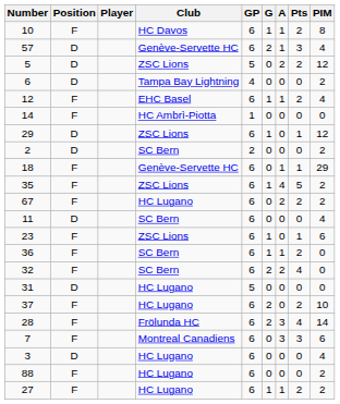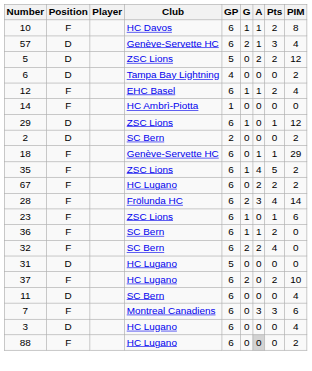rows swapped: 28 <-> 11
88 | A: no background -> lightgrey background
- row: 27 | F | HC Lugano | 6 | 1 | 1 | 2 | 2
